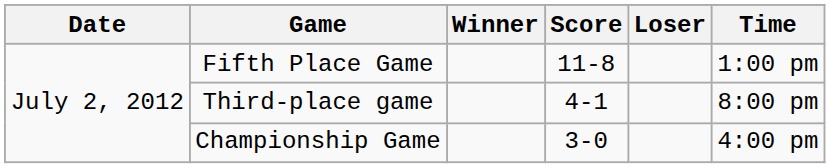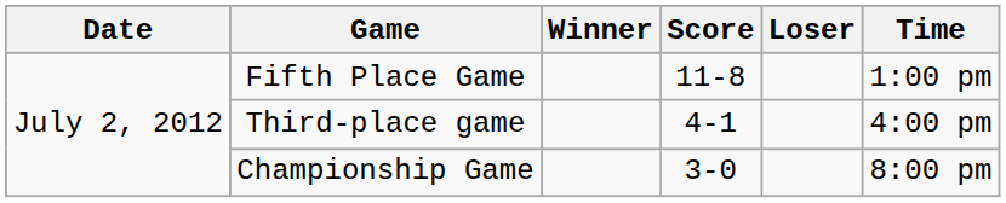Third-place game | Time: 8:00 pm -> 4:00 pm
Championship Game | Time: 4:00 pm -> 8:00 pm
